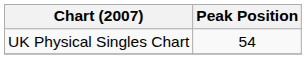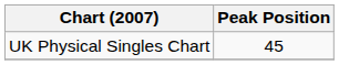UK Physical Singles Chart | Peak Position: 54 -> 45
